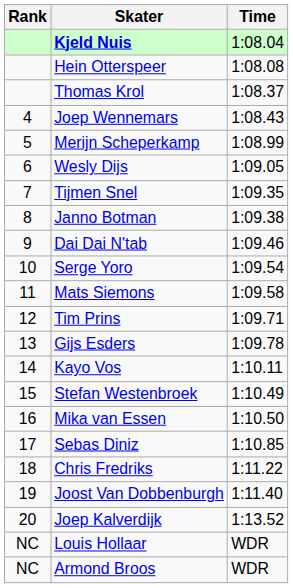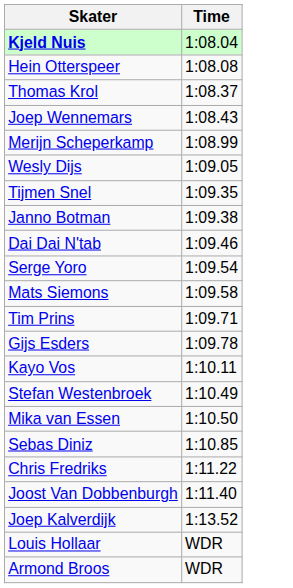- column: Rank | 4 | 5 | 6 | 7 | 8 | 9 | 10 | 11 | 12 | 13 | 14 | 15 | 16 | 17 | 18 | 19 | 20 | NC | NC
